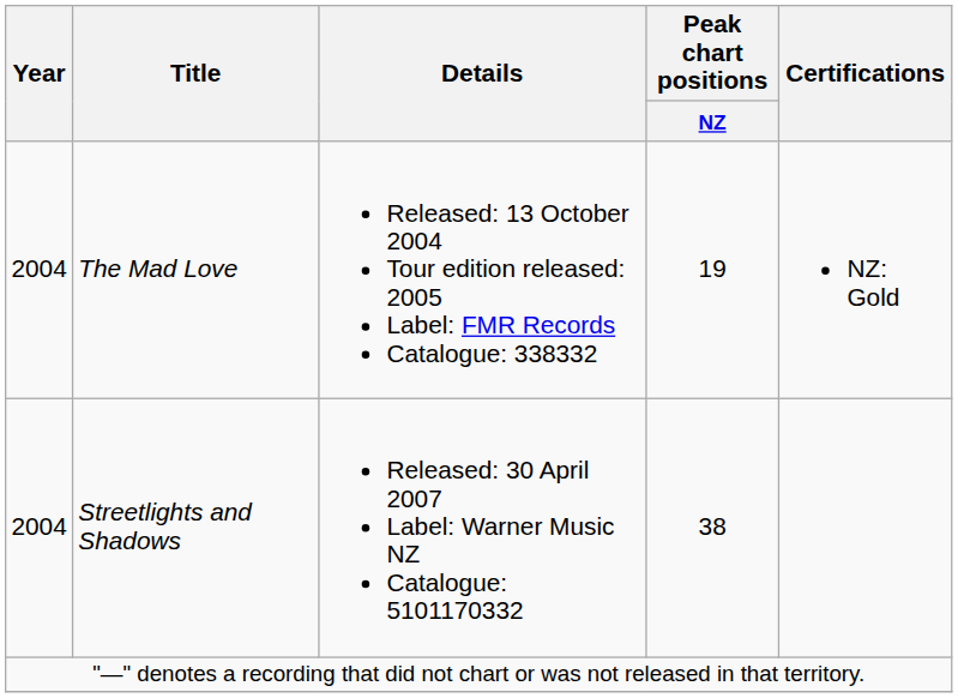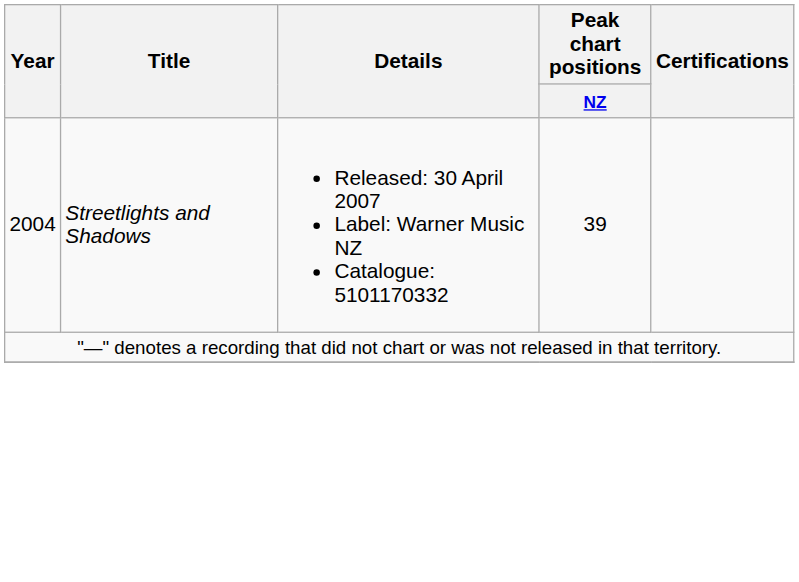- row: 2004 | The Mad Love | Released: 13 October 2004 Tour edition released: 2005 Label: FMR Records Catalogue: 338332 | 19 | NZ: Gold
Streetlights and Shadows | Peak chart positions / NZ: 38 -> 39
